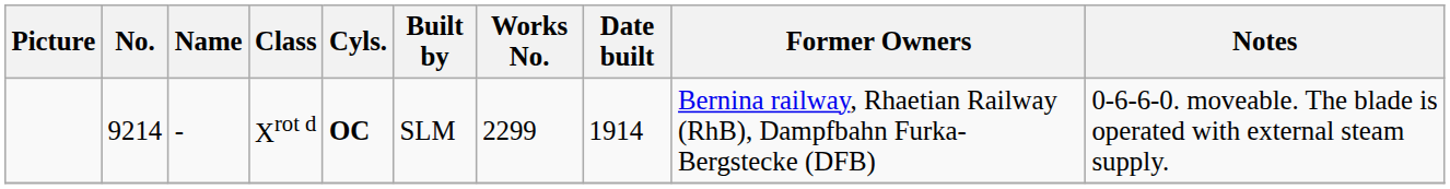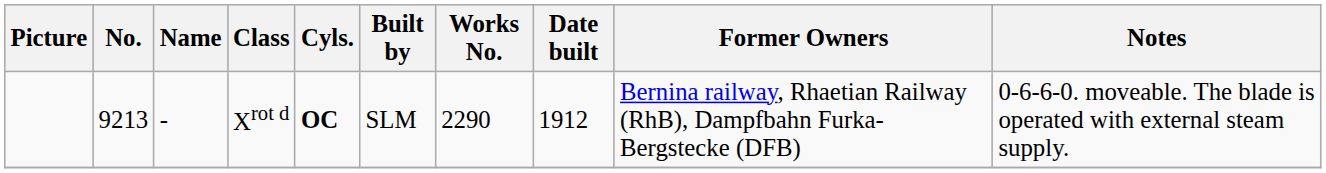Xrot d | No.: 9214 -> 9213
Xrot d | Works No.: 2299 -> 2290
Xrot d | Date built: 1914 -> 1912
